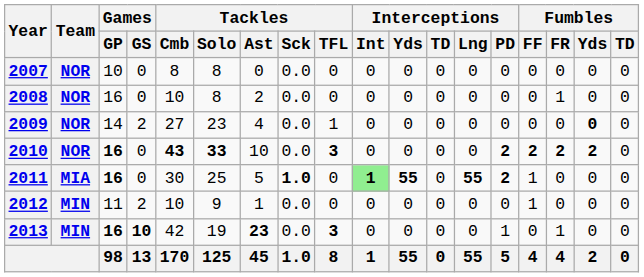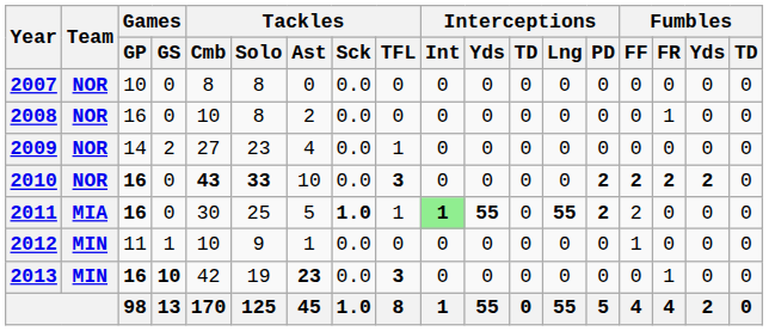2009 | Fumbles / Yds: bold -> normal
2011 | Tackles / TFL: 0 -> 1
2011 | Fumbles / FF: 1 -> 2
2012 | Games / GS: 2 -> 1
2013 | Interceptions / PD: 1 -> 0
